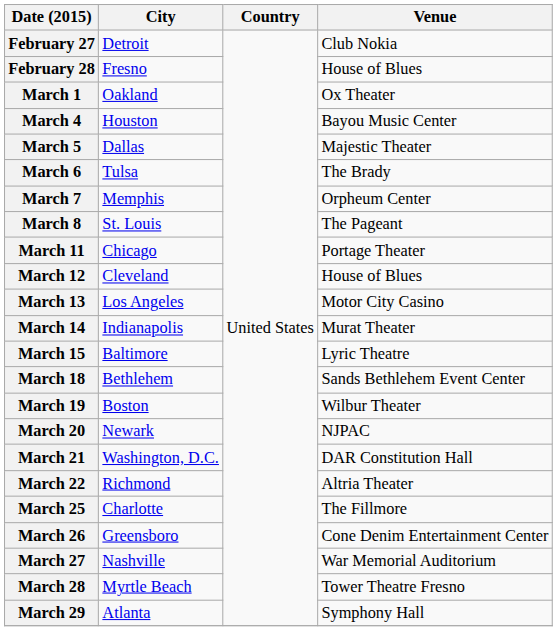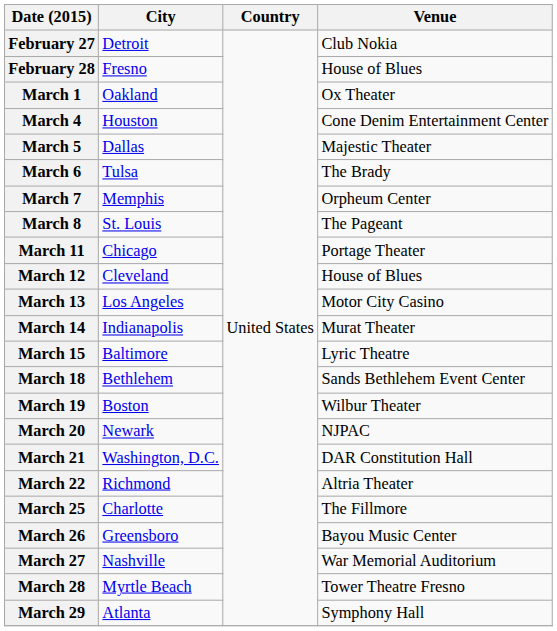March 4 | Venue: Bayou Music Center -> Cone Denim Entertainment Center
March 26 | Venue: Cone Denim Entertainment Center -> Bayou Music Center
